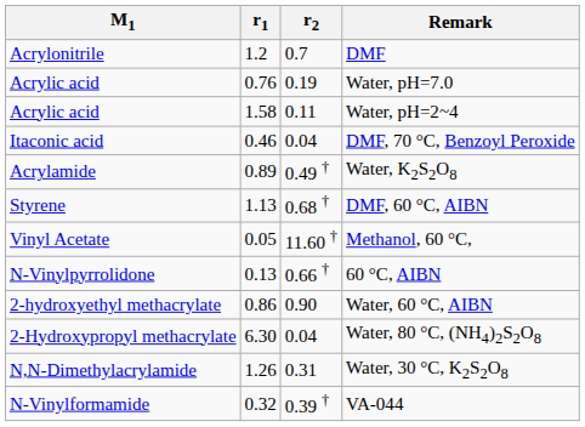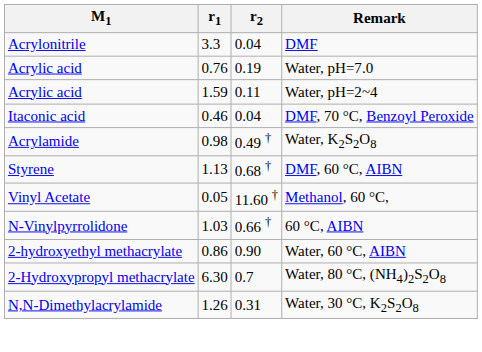DMF | r1: 1.2 -> 3.3
DMF | r2: 0.7 -> 0.04
Water, pH=2~4 | r1: 1.58 -> 1.59
Water, K2S2O8 | r1: 0.89 -> 0.98
60 °C, AIBN | r1: 0.13 -> 1.03
Water, 80 °C, (NH4)2S2O8 | r2: 0.04 -> 0.7
- row: N-Vinylformamide | 0.32 | 0.39 † | VA-044
